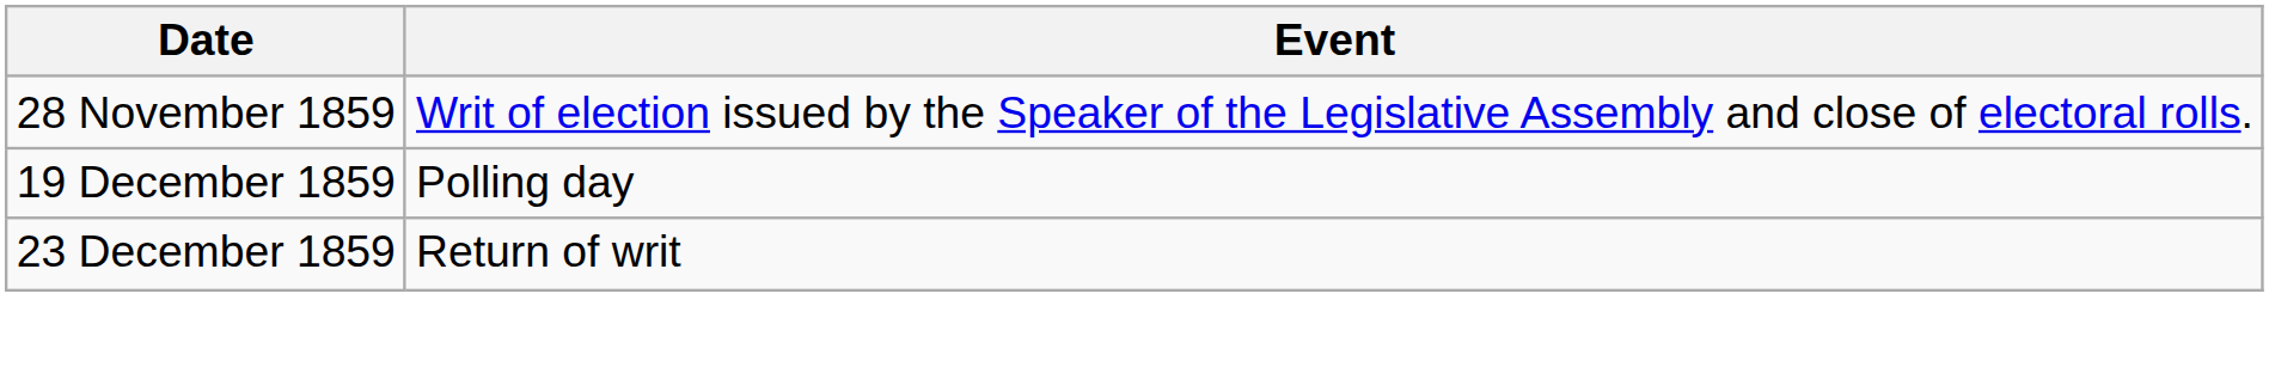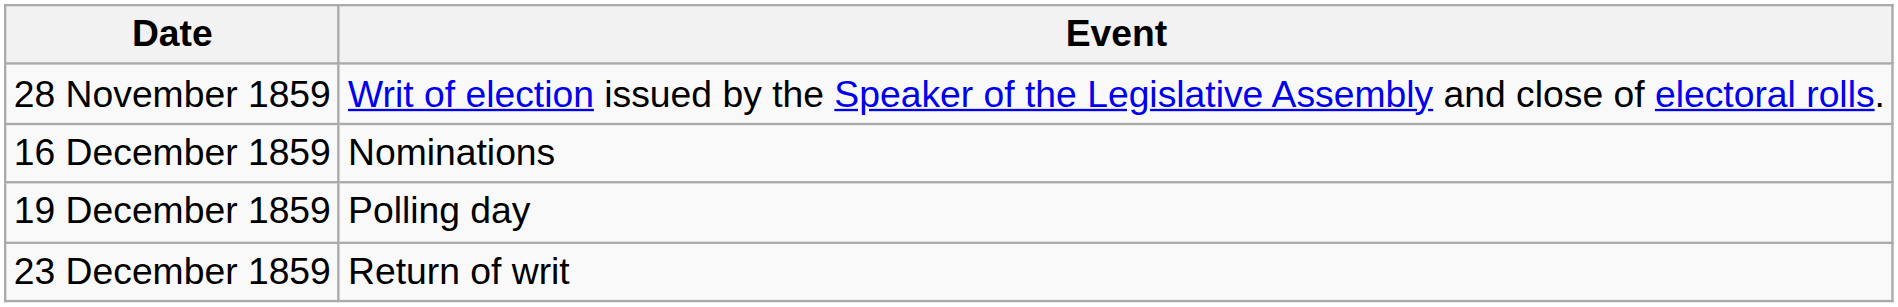+ row: 16 December 1859 | Nominations
